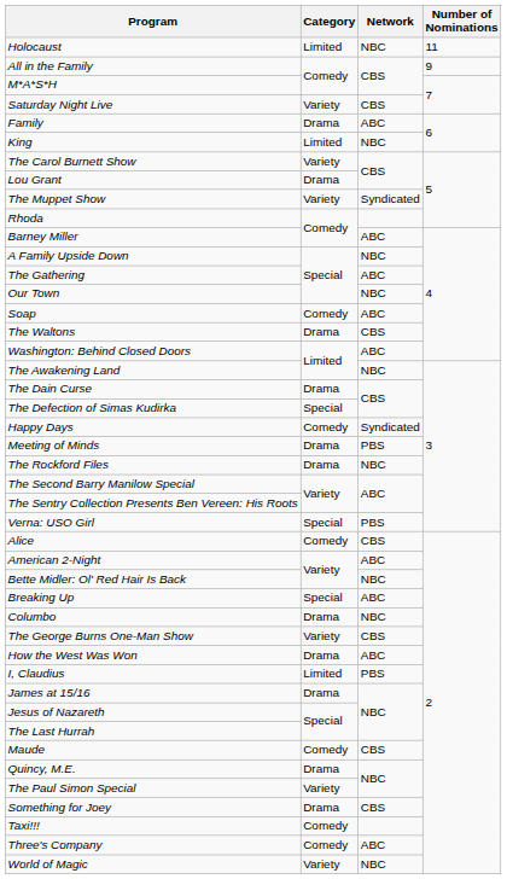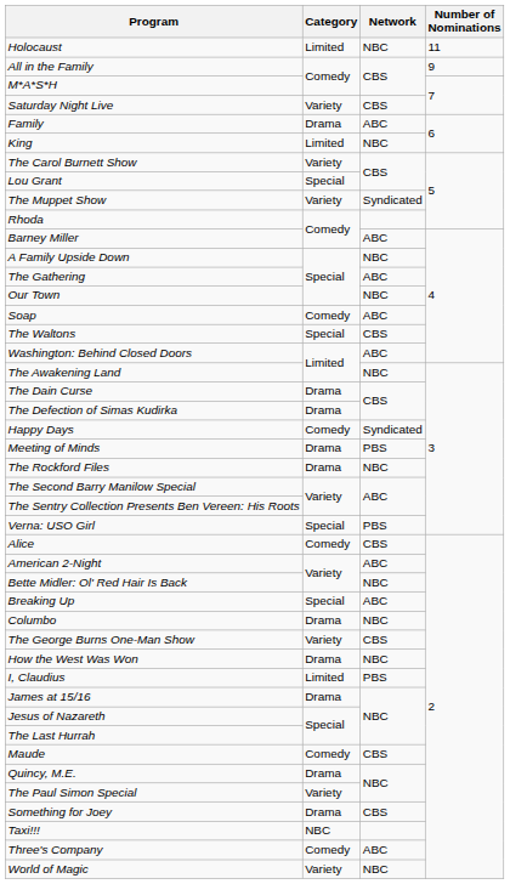Lou Grant | Category: Drama -> Special
The Waltons | Category: Drama -> Special
The Defection of Simas Kudirka | Category: Special -> Drama
How the West Was Won | Network: ABC -> NBC
Taxi!!! | Category: Comedy -> NBC
